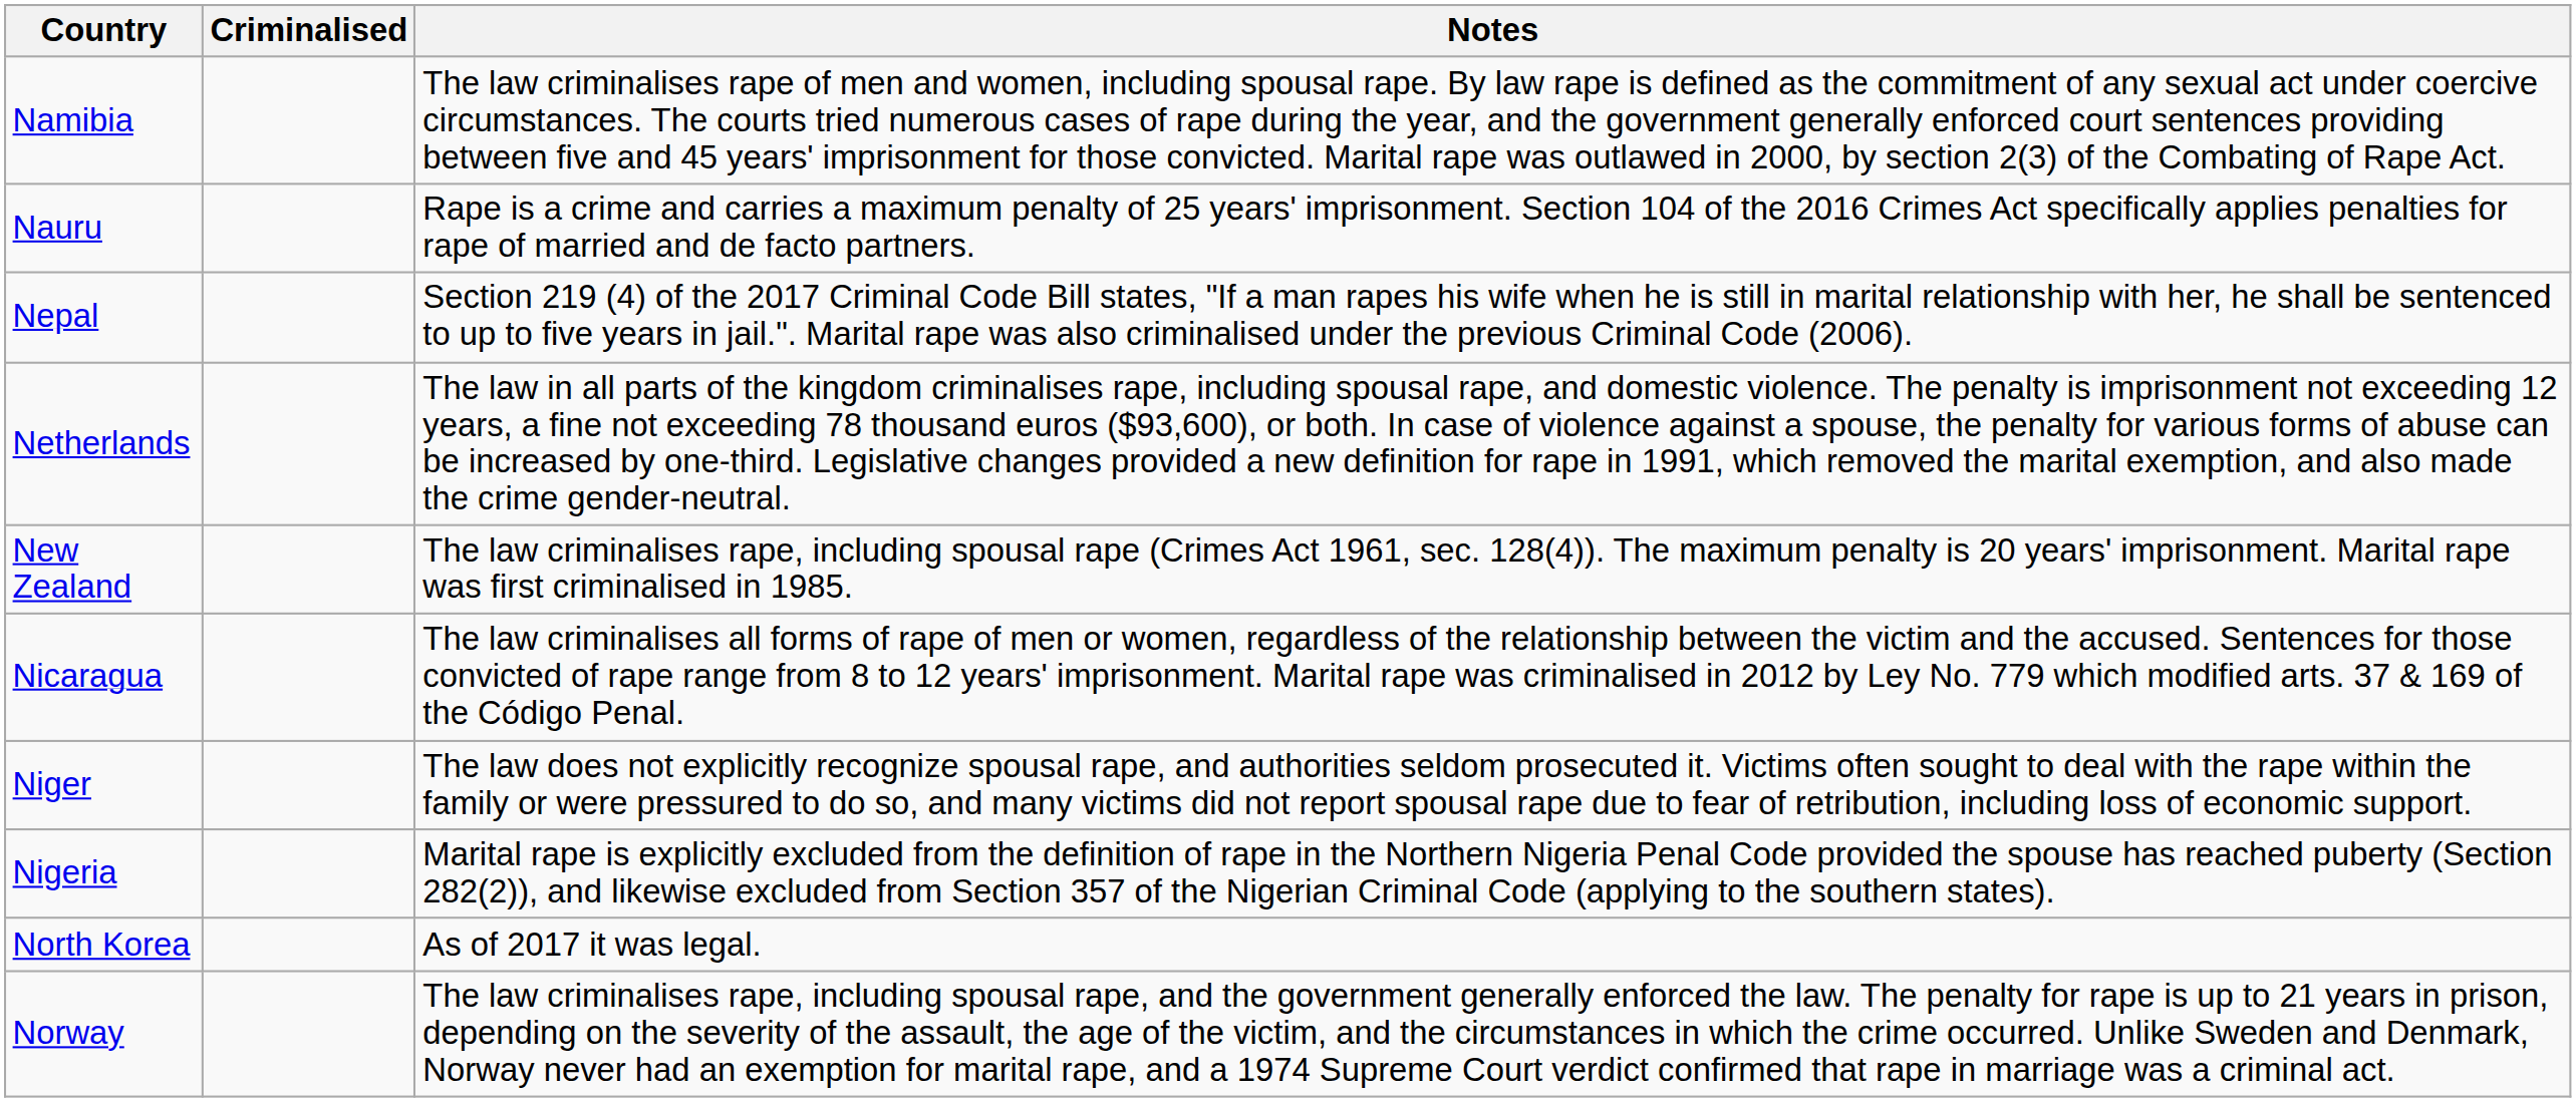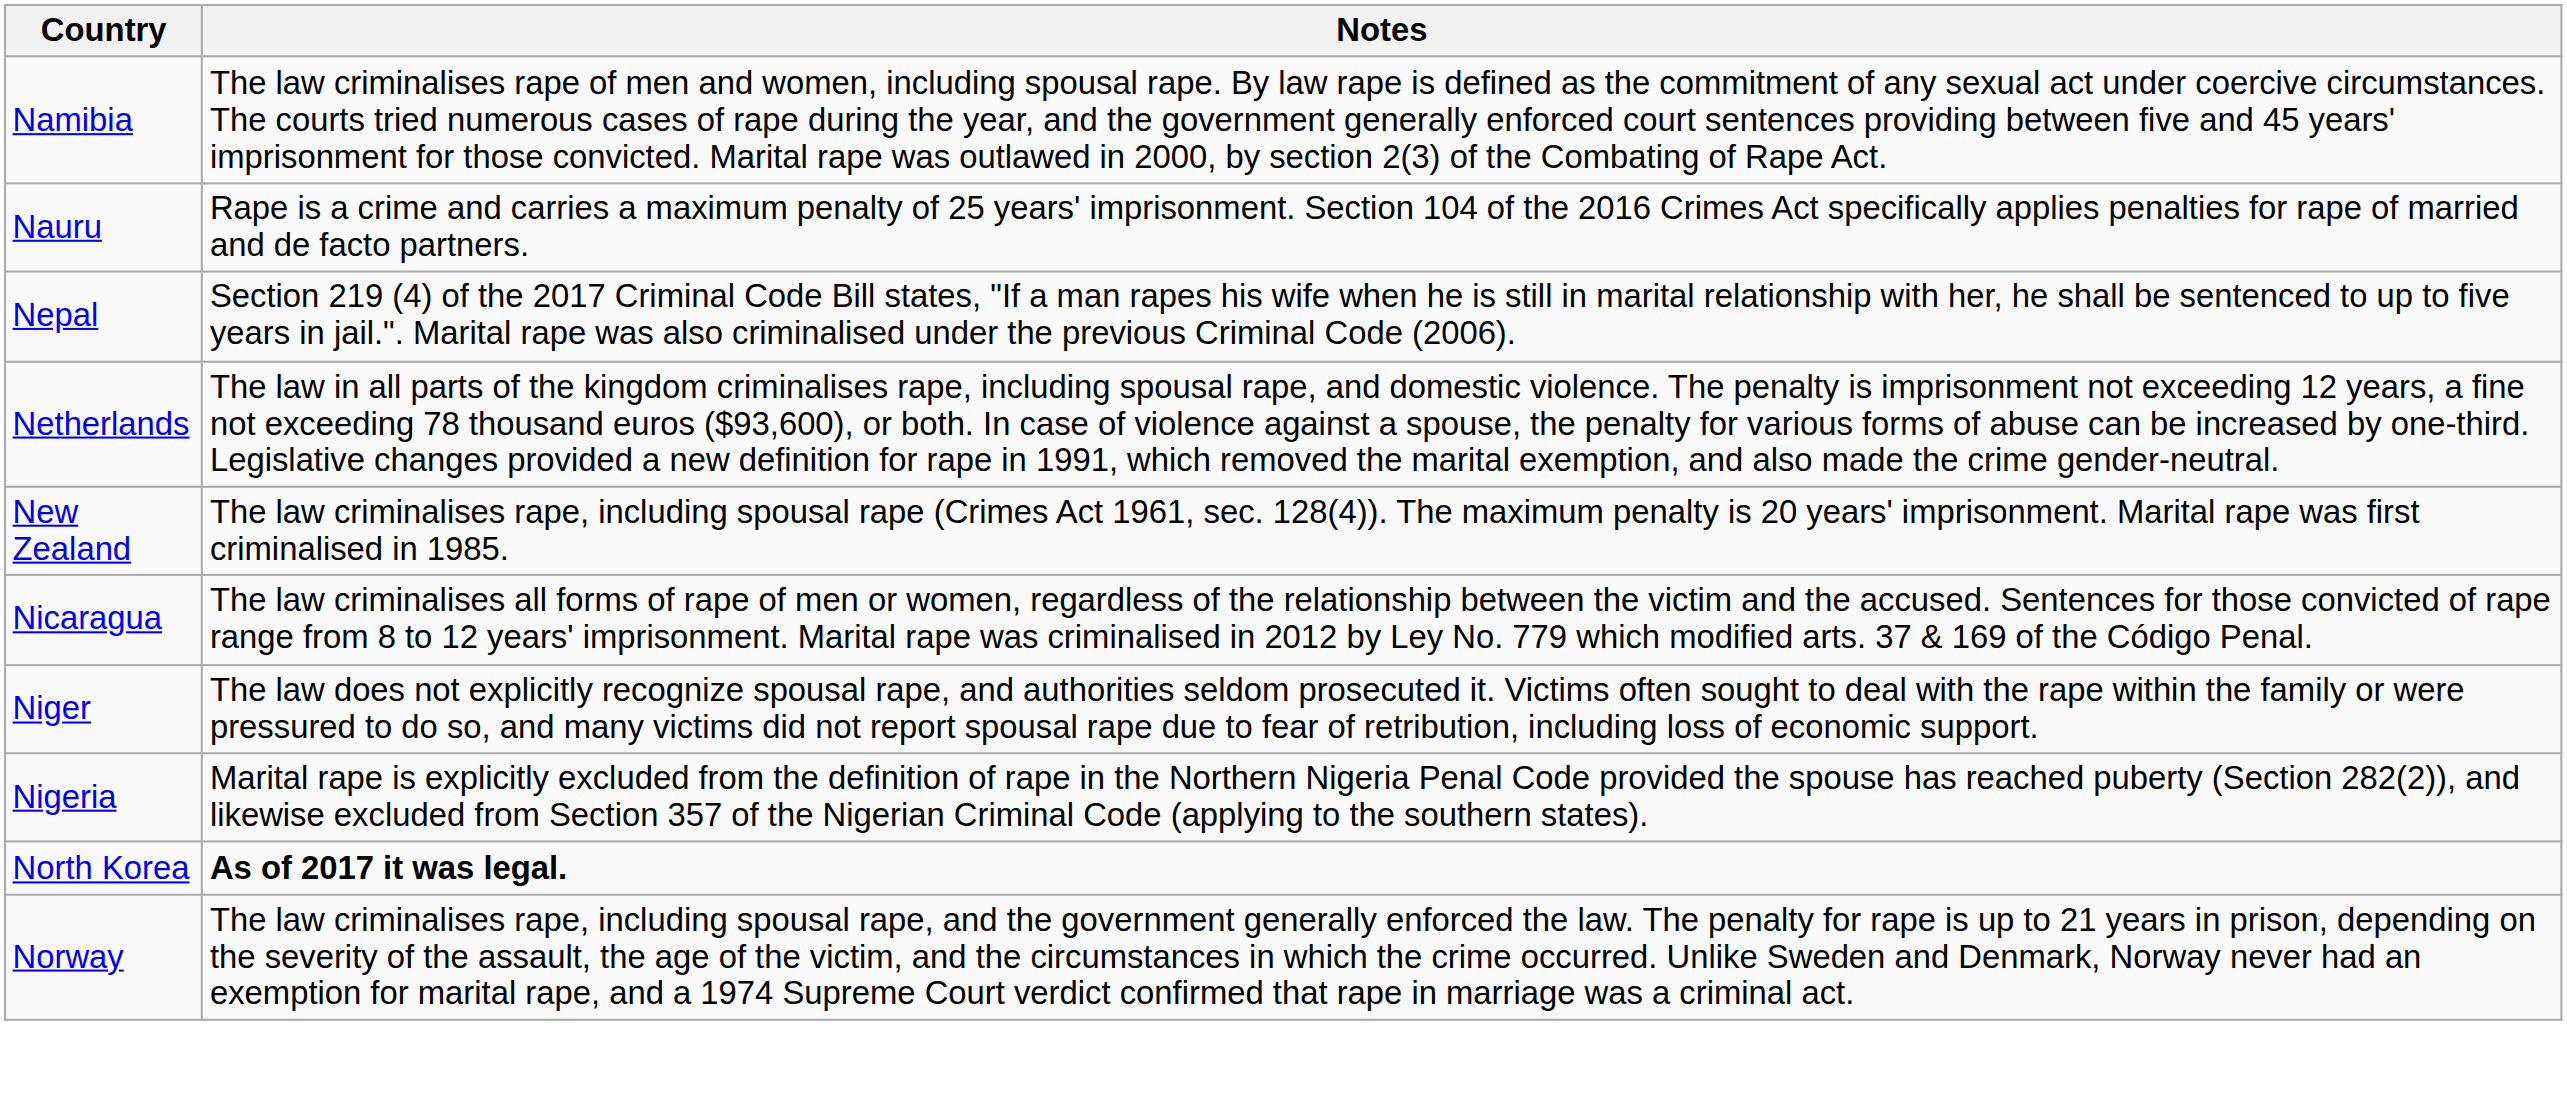- column: Criminalised
North Korea | Notes: normal -> bold
